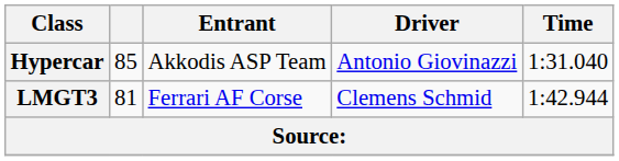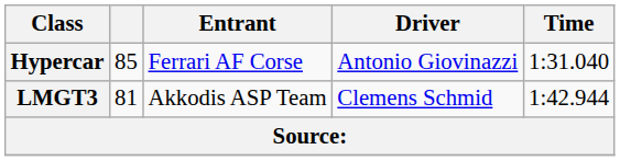Hypercar | Entrant: Akkodis ASP Team -> Ferrari AF Corse
LMGT3 | Entrant: Ferrari AF Corse -> Akkodis ASP Team
